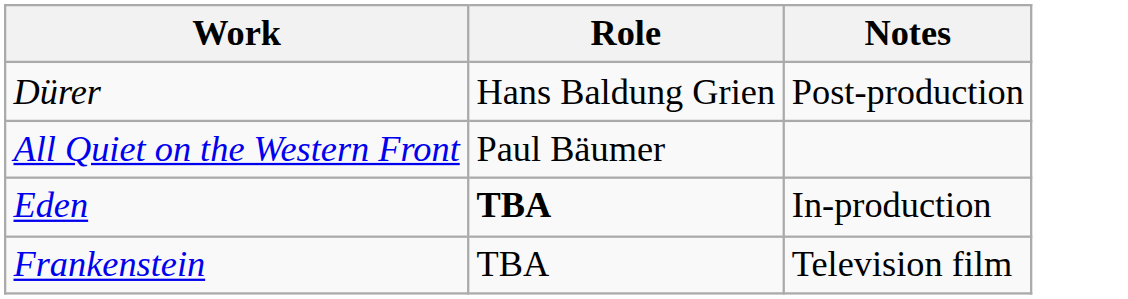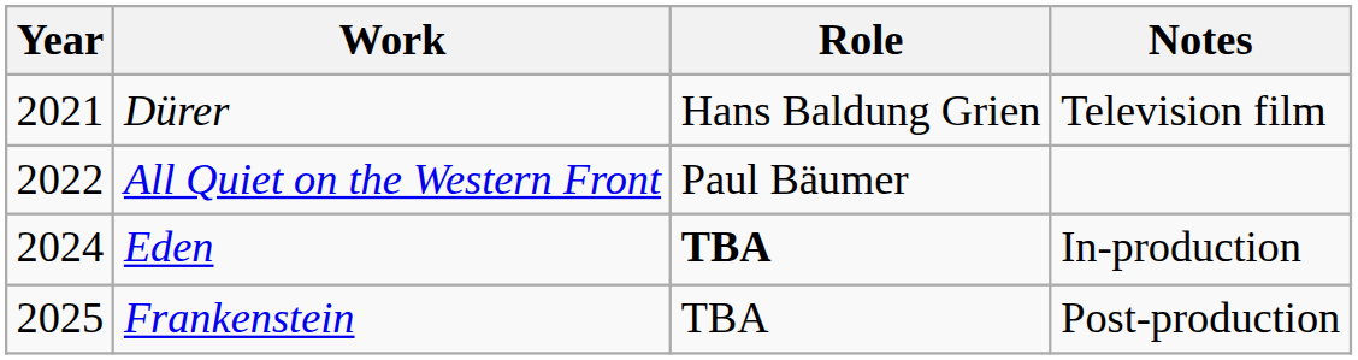+ column: Year | 2021 | 2022 | 2024 | 2025
Dürer | Notes: Post-production -> Television film
Frankenstein | Notes: Television film -> Post-production
